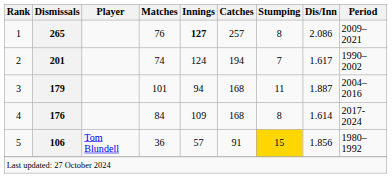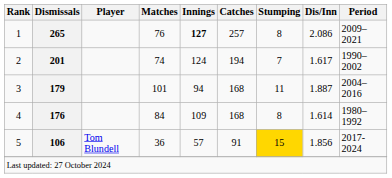4 | Period: 2017-2024 -> 1980–1992
5 | Period: 1980–1992 -> 2017-2024
